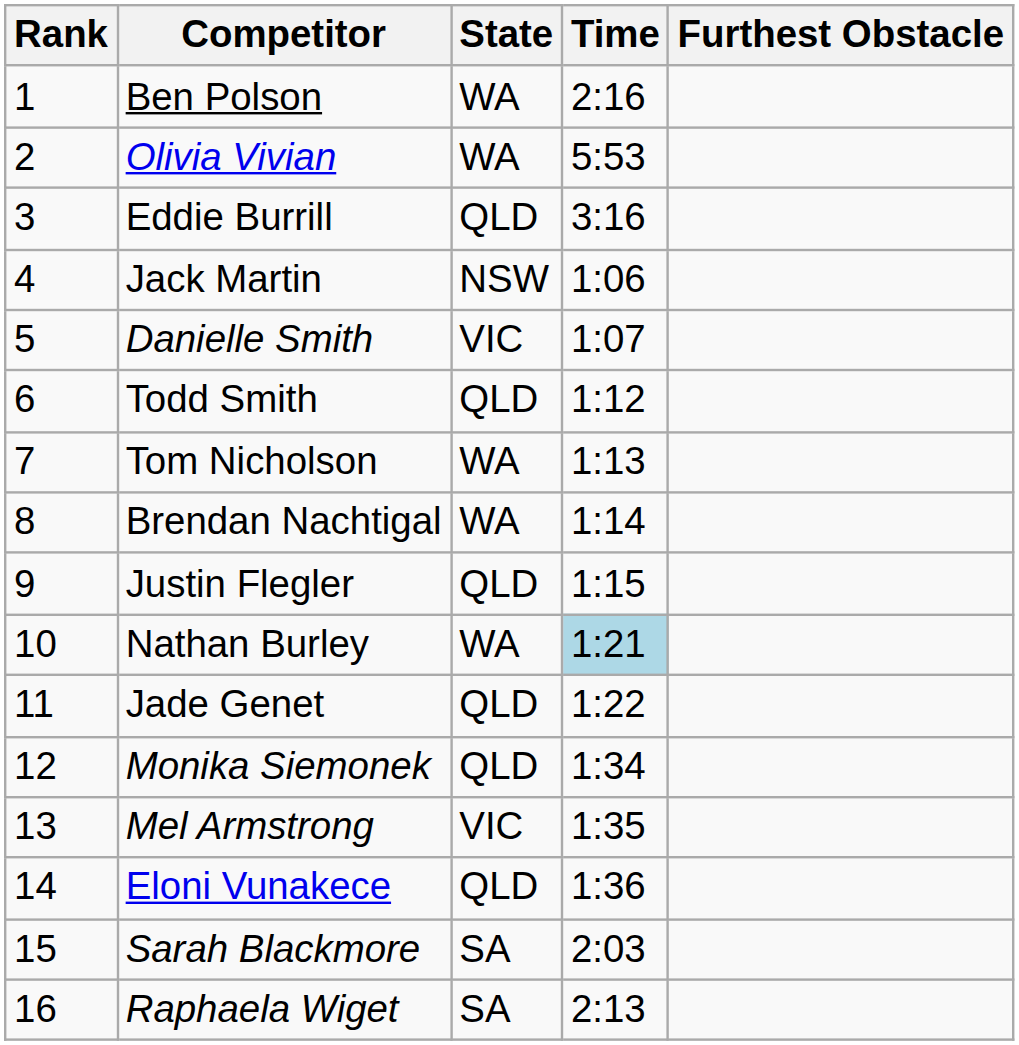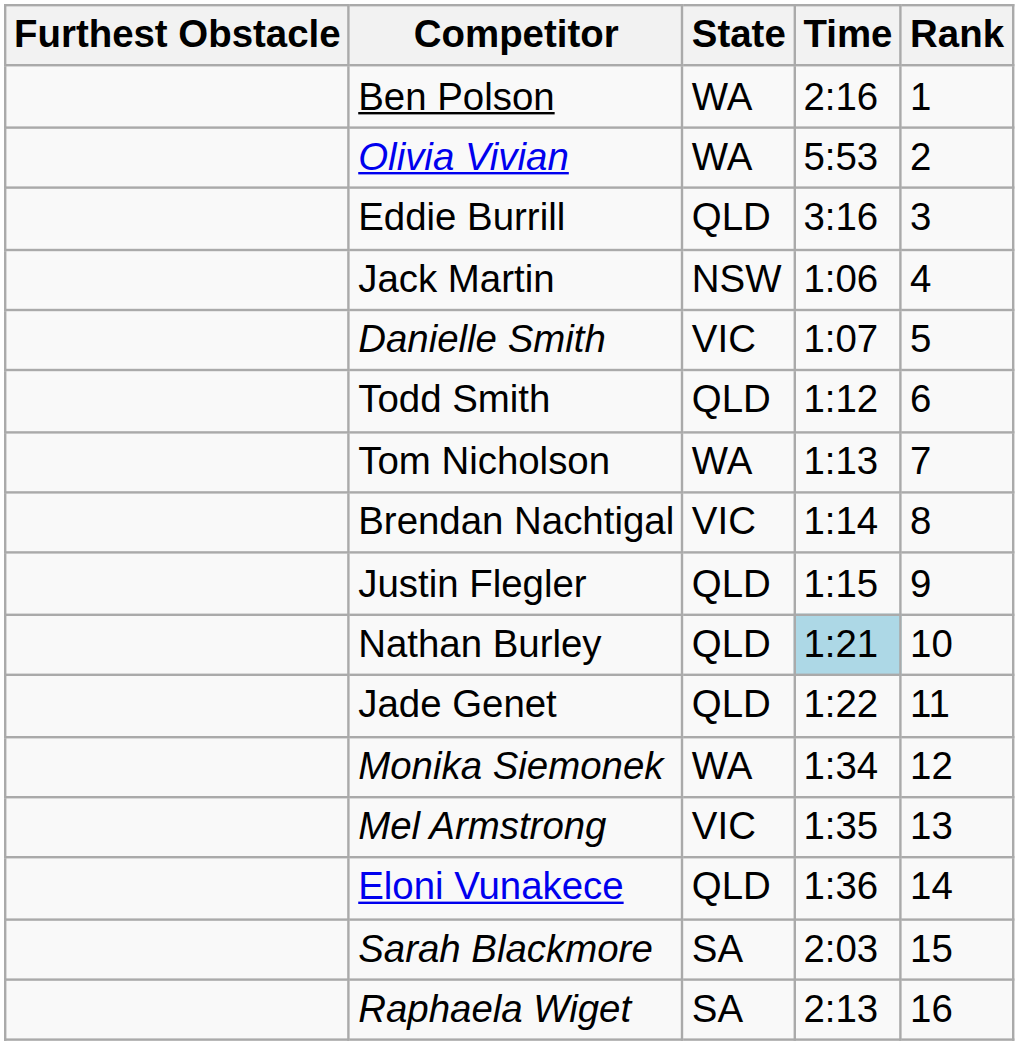columns swapped: Rank <-> Furthest Obstacle
Brendan Nachtigal | State: WA -> VIC
Nathan Burley | State: WA -> QLD
Monika Siemonek | State: QLD -> WA
